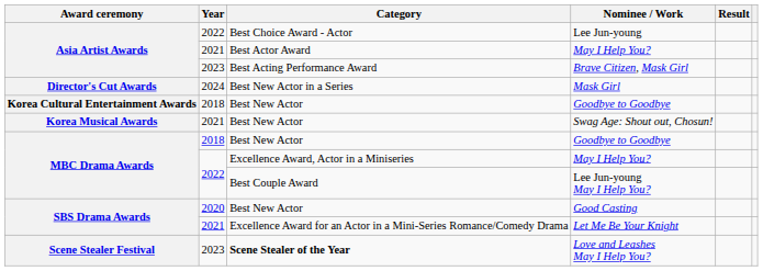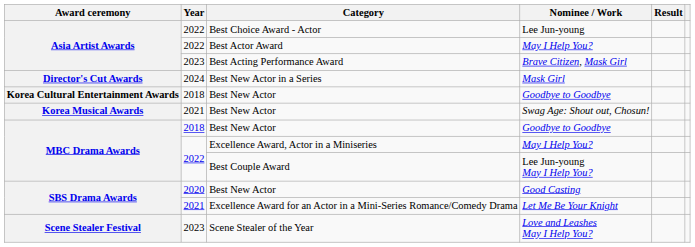Asia Artist Awards / May I Help You? | Year: 2021 -> 2022
Love and Leashes May I Help You? | Category: bold -> normal
